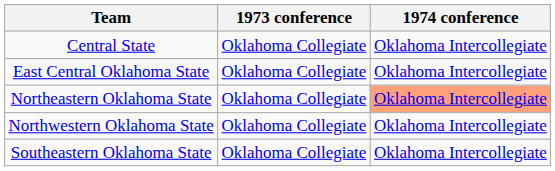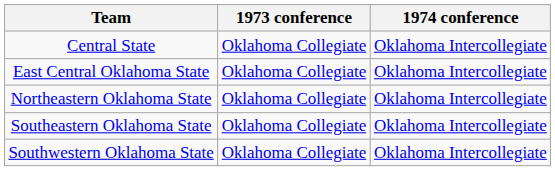Northeastern Oklahoma State | 1974 conference: lightsalmon background -> no background
- row: Northwestern Oklahoma State | Oklahoma Collegiate | Oklahoma Intercollegiate
+ row: Southwestern Oklahoma State | Oklahoma Collegiate | Oklahoma Intercollegiate
